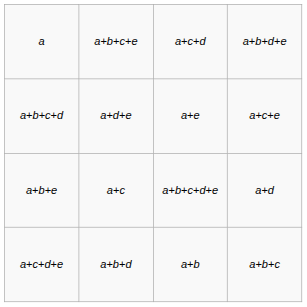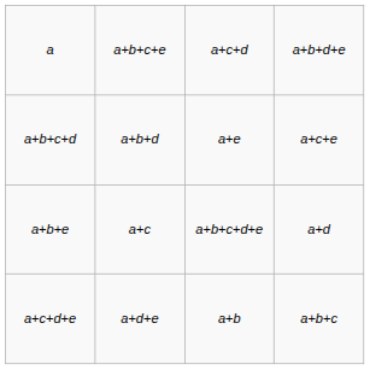a+b+c+d | column 2: a+d+e -> a+b+d
a+c+d+e | column 2: a+b+d -> a+d+e
